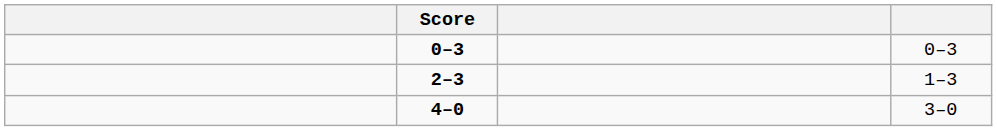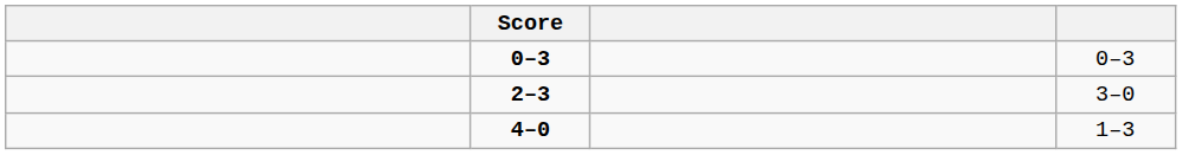2–3 | column 4: 1–3 -> 3–0
4–0 | column 4: 3–0 -> 1–3
